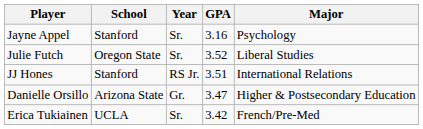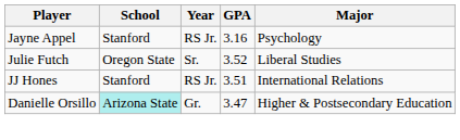Jayne Appel | Year: Sr. -> RS Jr.
Danielle Orsillo | School: no background -> paleturquoise background
- row: Erica Tukiainen | UCLA | Sr. | 3.42 | French/Pre-Med
